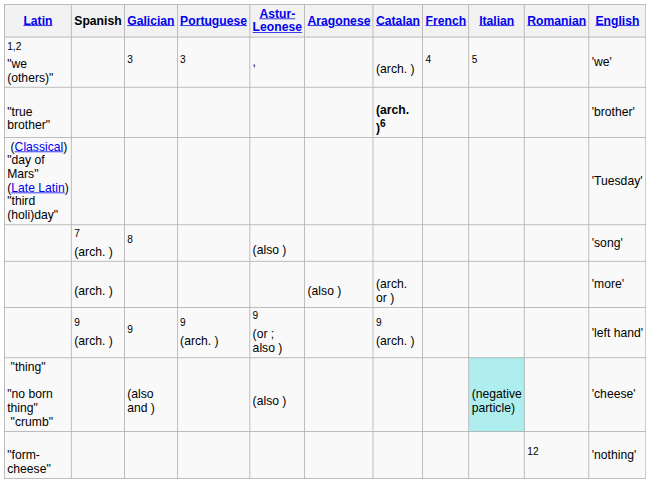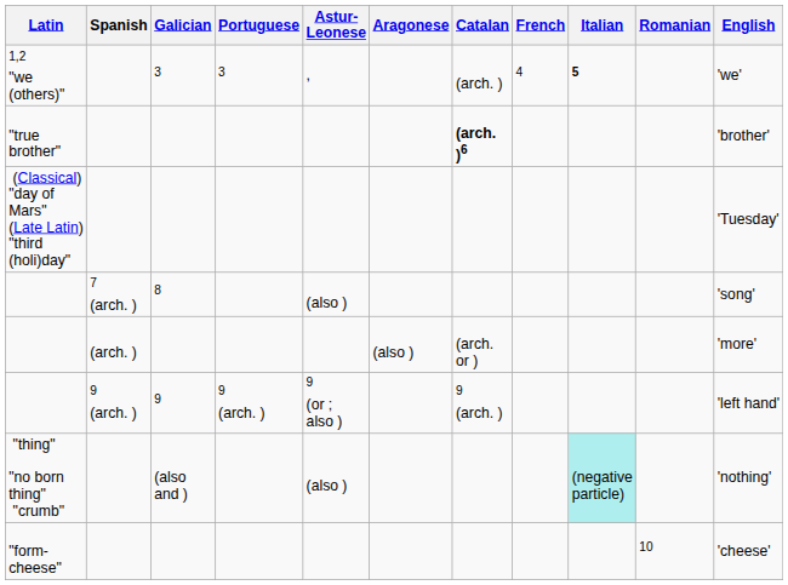1,2 "we (others)" | Italian: normal -> bold
"thing" "no born thing" "crumb" | English: 'cheese' -> 'nothing'
"form-cheese" | Romanian: 12 -> 10
"form-cheese" | English: 'nothing' -> 'cheese'
